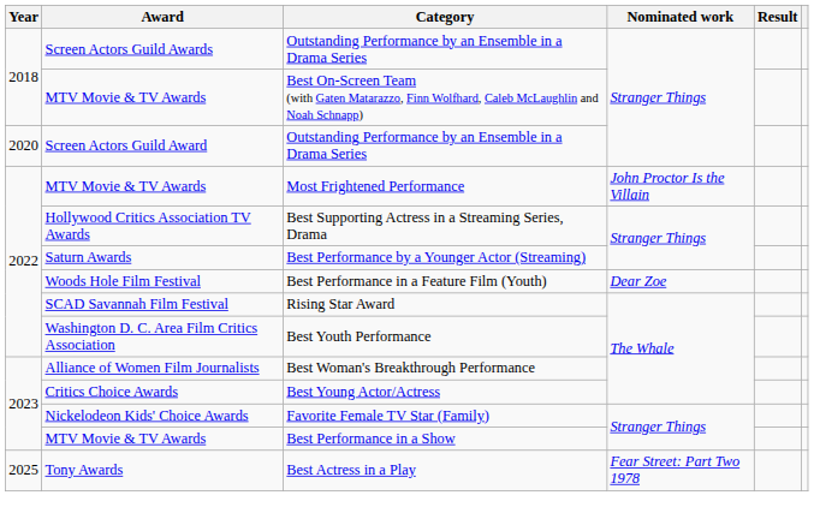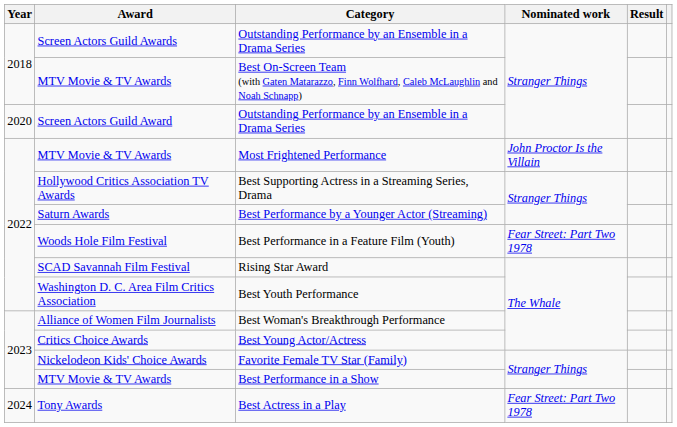Best Performance in a Feature Film (Youth) | Nominated work: Dear Zoe -> Fear Street: Part Two 1978
Best Actress in a Play | Year: 2025 -> 2024
